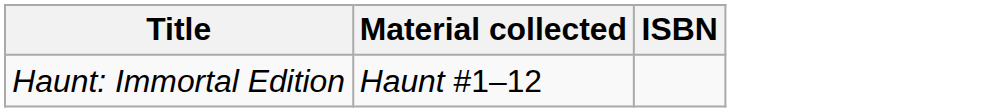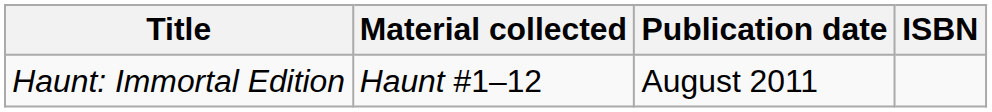+ column: Publication date | August 2011
